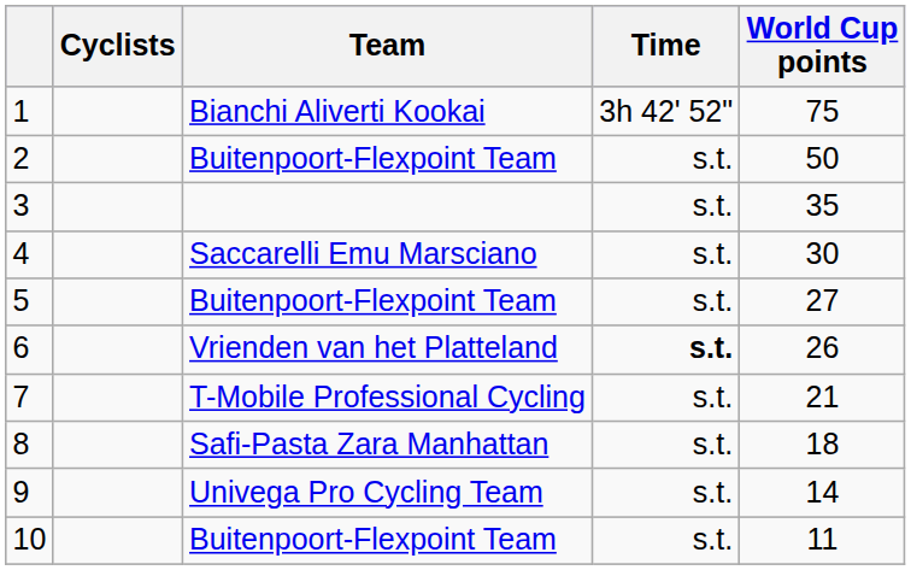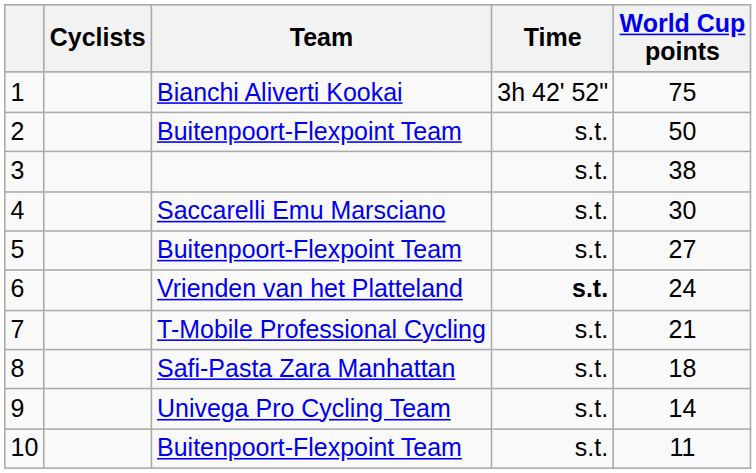3 | World Cup points: 35 -> 38
6 | World Cup points: 26 -> 24
